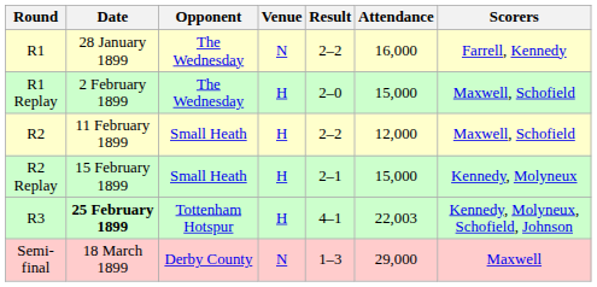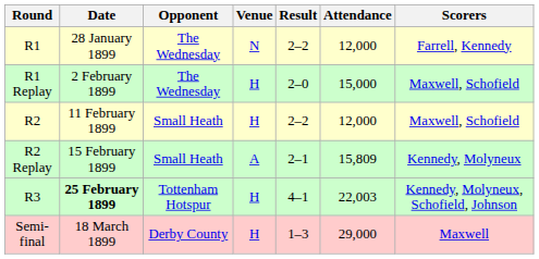R1 | Attendance: 16,000 -> 12,000
R2 Replay | Venue: H -> A
R2 Replay | Attendance: 15,000 -> 15,809
Semi-final | Venue: N -> H
